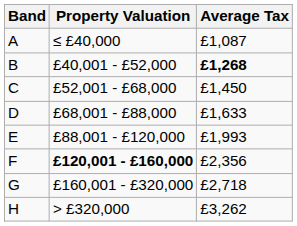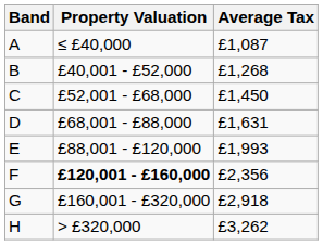B | Average Tax: bold -> normal
D | Average Tax: £1,633 -> £1,631
G | Average Tax: £2,718 -> £2,918
